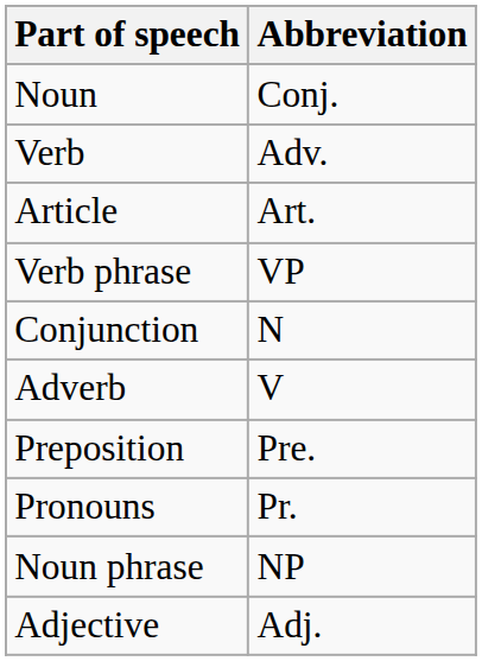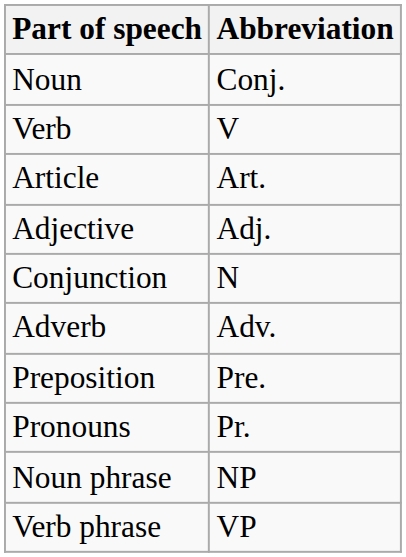Verb | Abbreviation: Adv. -> V
rows swapped: Adjective <-> Verb phrase
Adverb | Abbreviation: V -> Adv.
